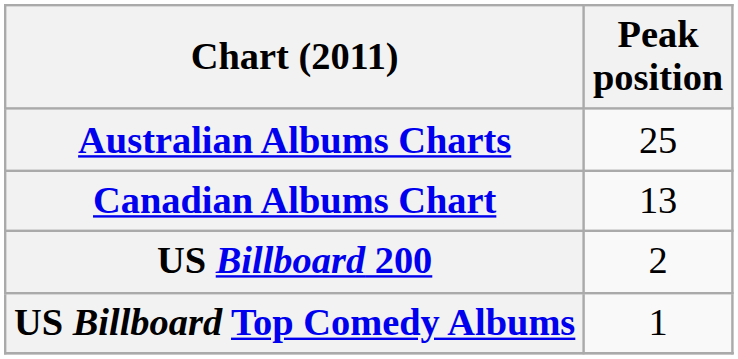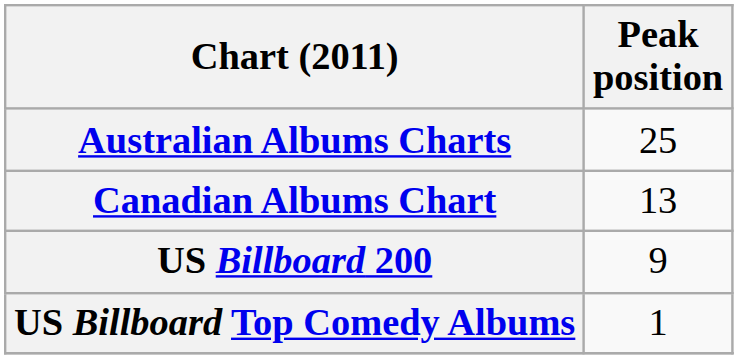US Billboard 200 | Peak position: 2 -> 9
